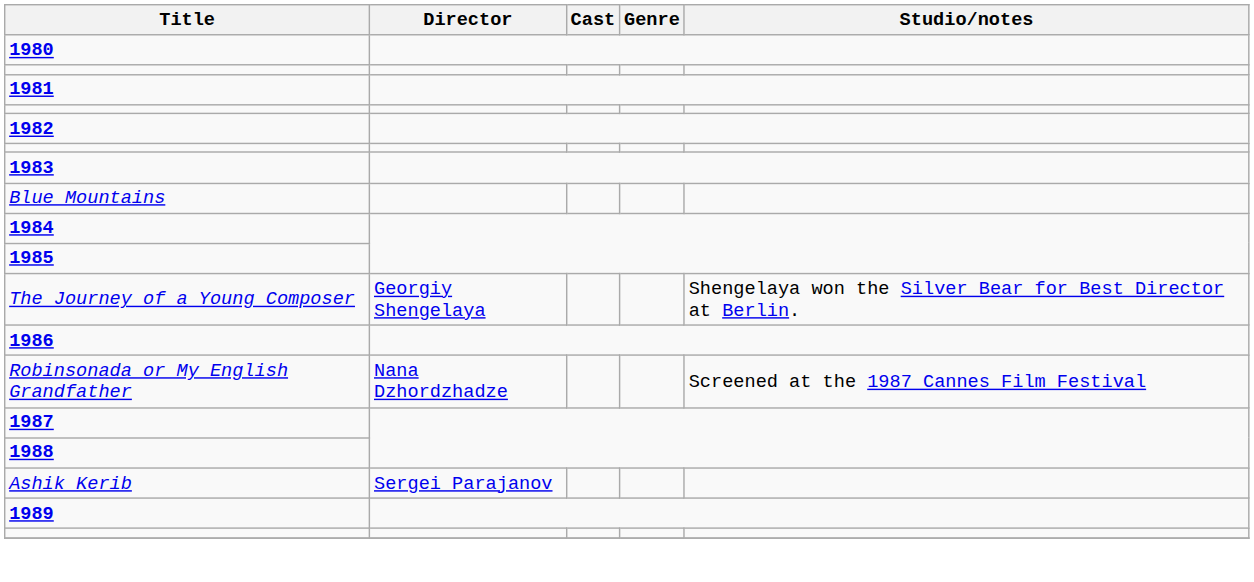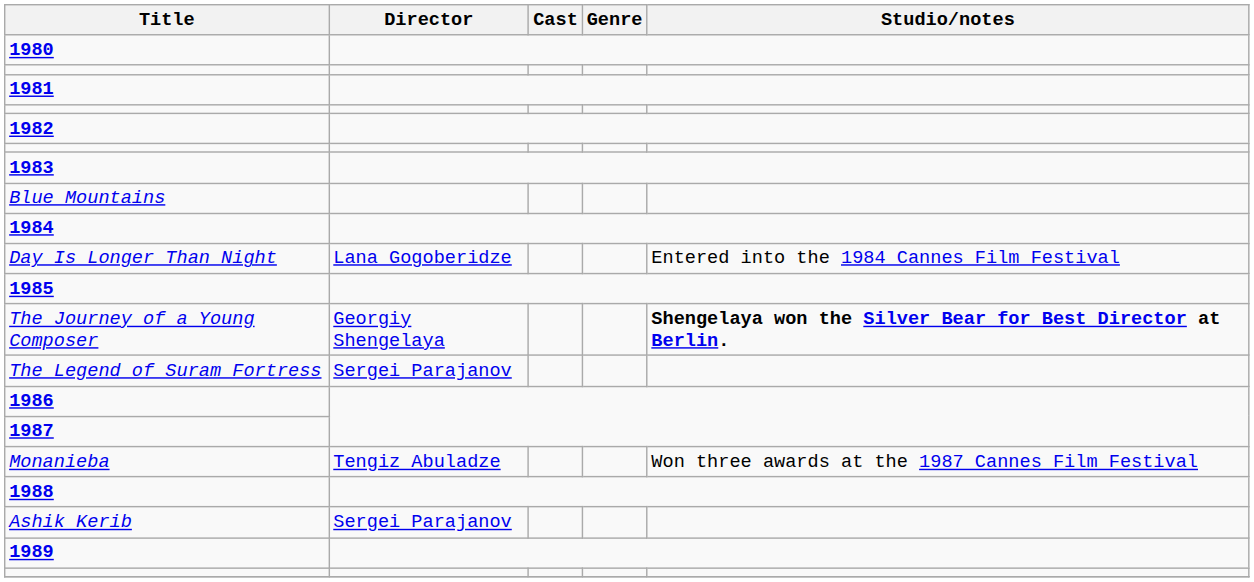+ row: Day Is Longer Than Night | Lana Gogoberidze | Entered into the 1984 Cannes Film Festival
The Journey of a Young Composer | Studio/notes: normal -> bold
+ row: The Legend of Suram Fortress | Sergei Parajanov
- row: Robinsonada or My English Grandfather | Nana Dzhordzhadze | Screened at the 1987 Cannes Film Festival
+ row: Monanieba | Tengiz Abuladze | Won three awards at the 1987 Cannes Film Festival
